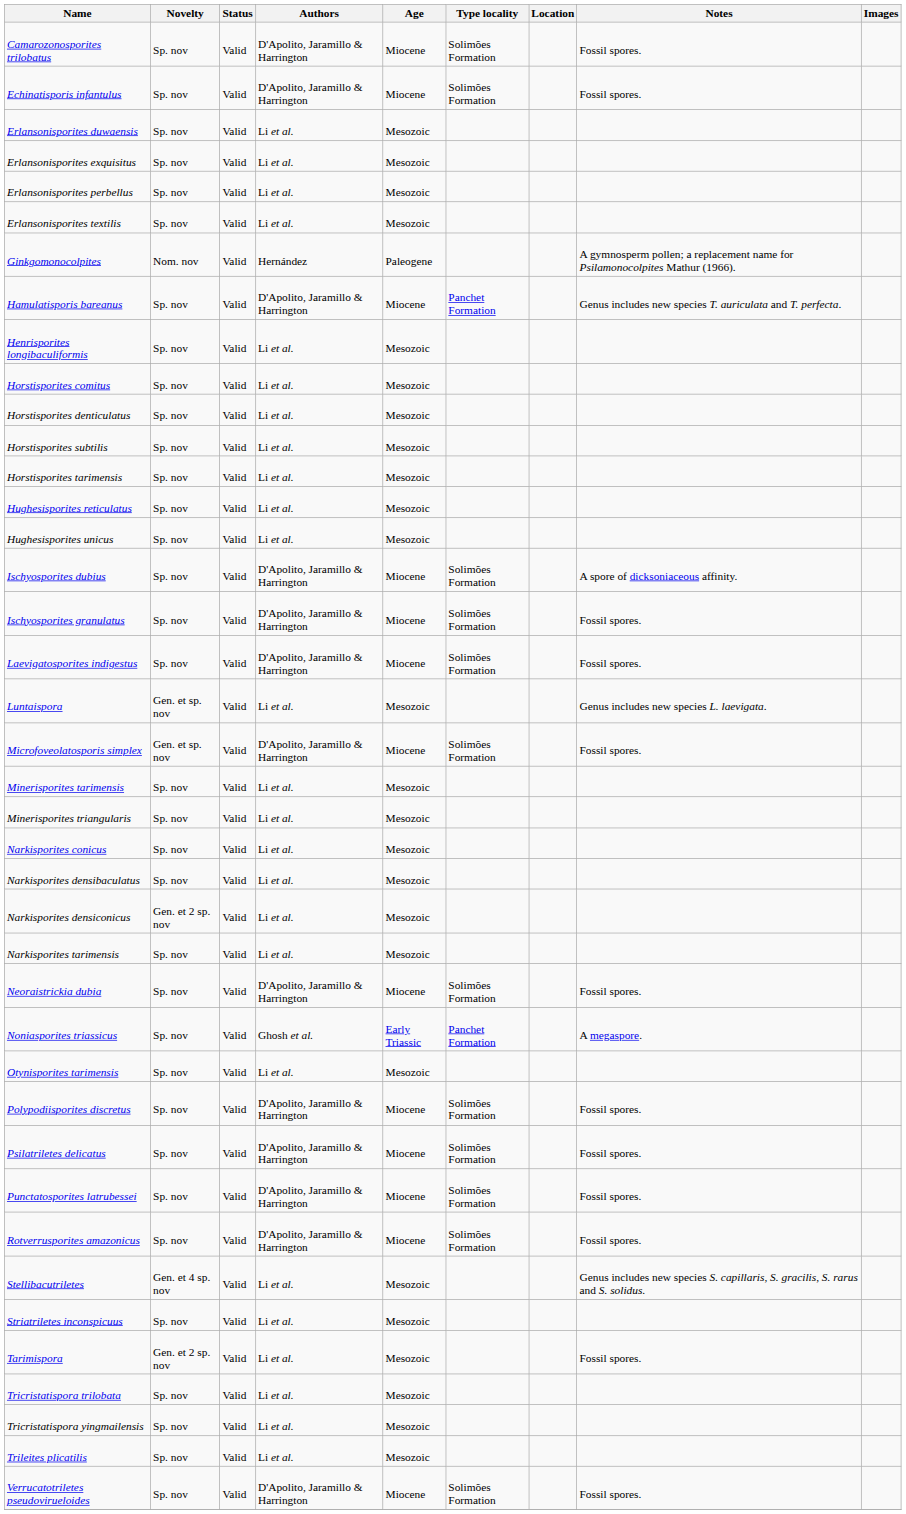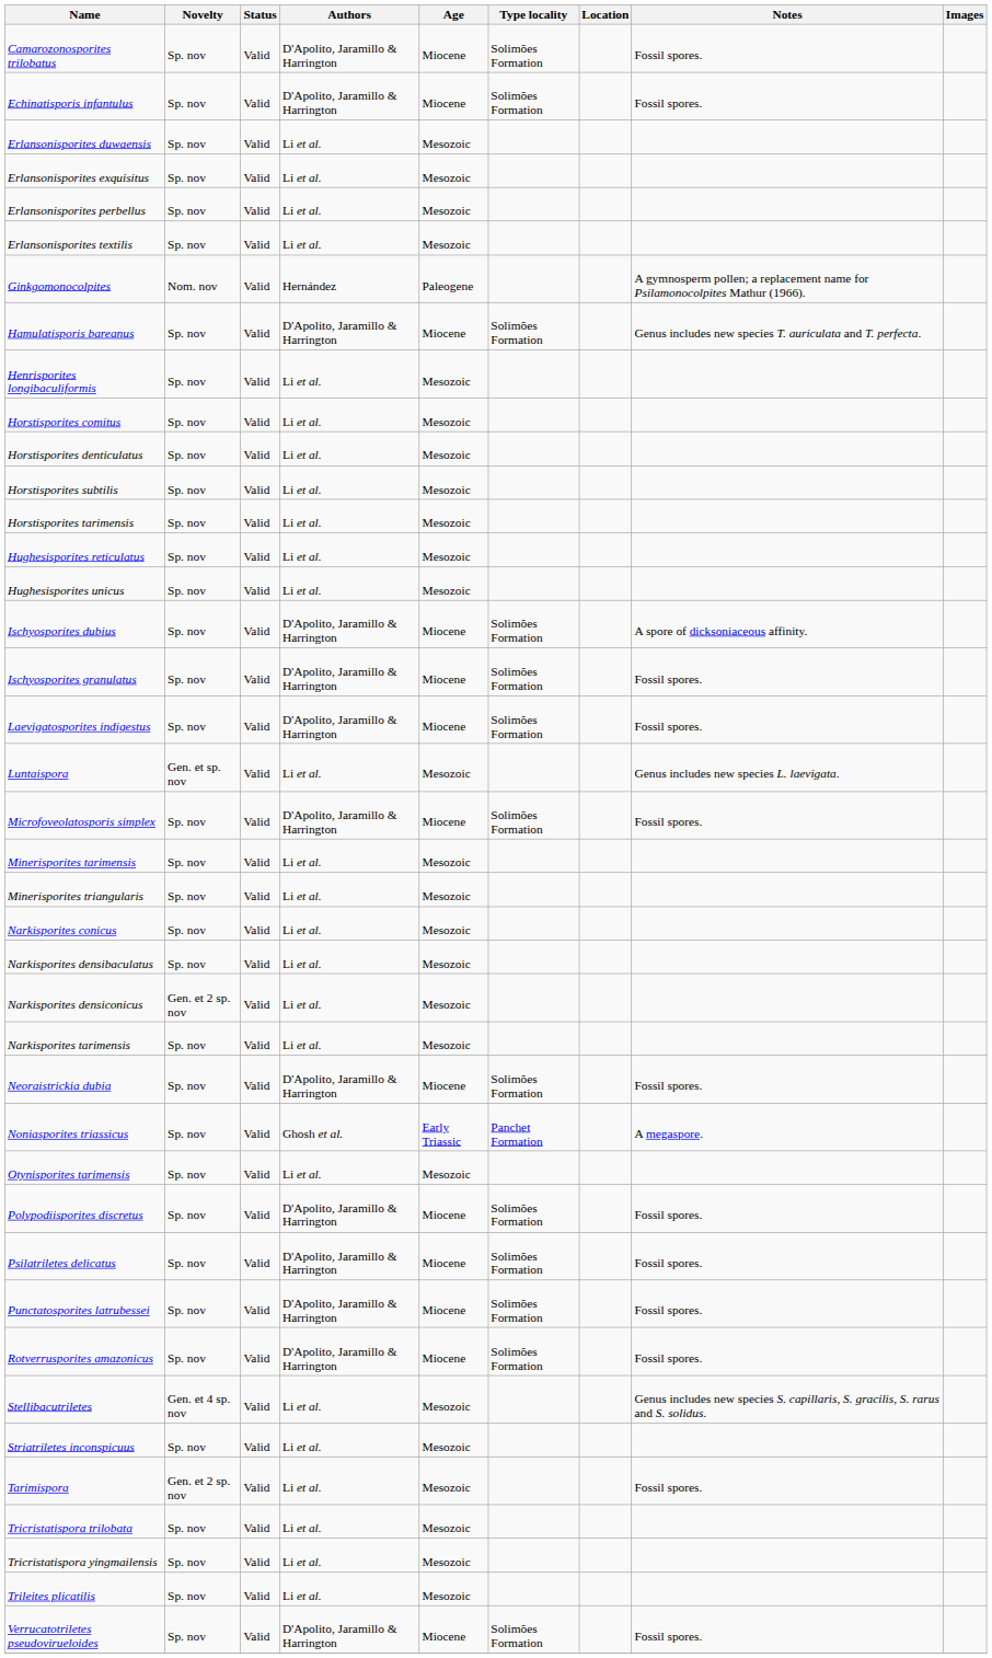Hamulatisporis bareanus | Type locality: Panchet Formation -> Solimões Formation
Microfoveolatosporis simplex | Novelty: Gen. et sp. nov -> Sp. nov
